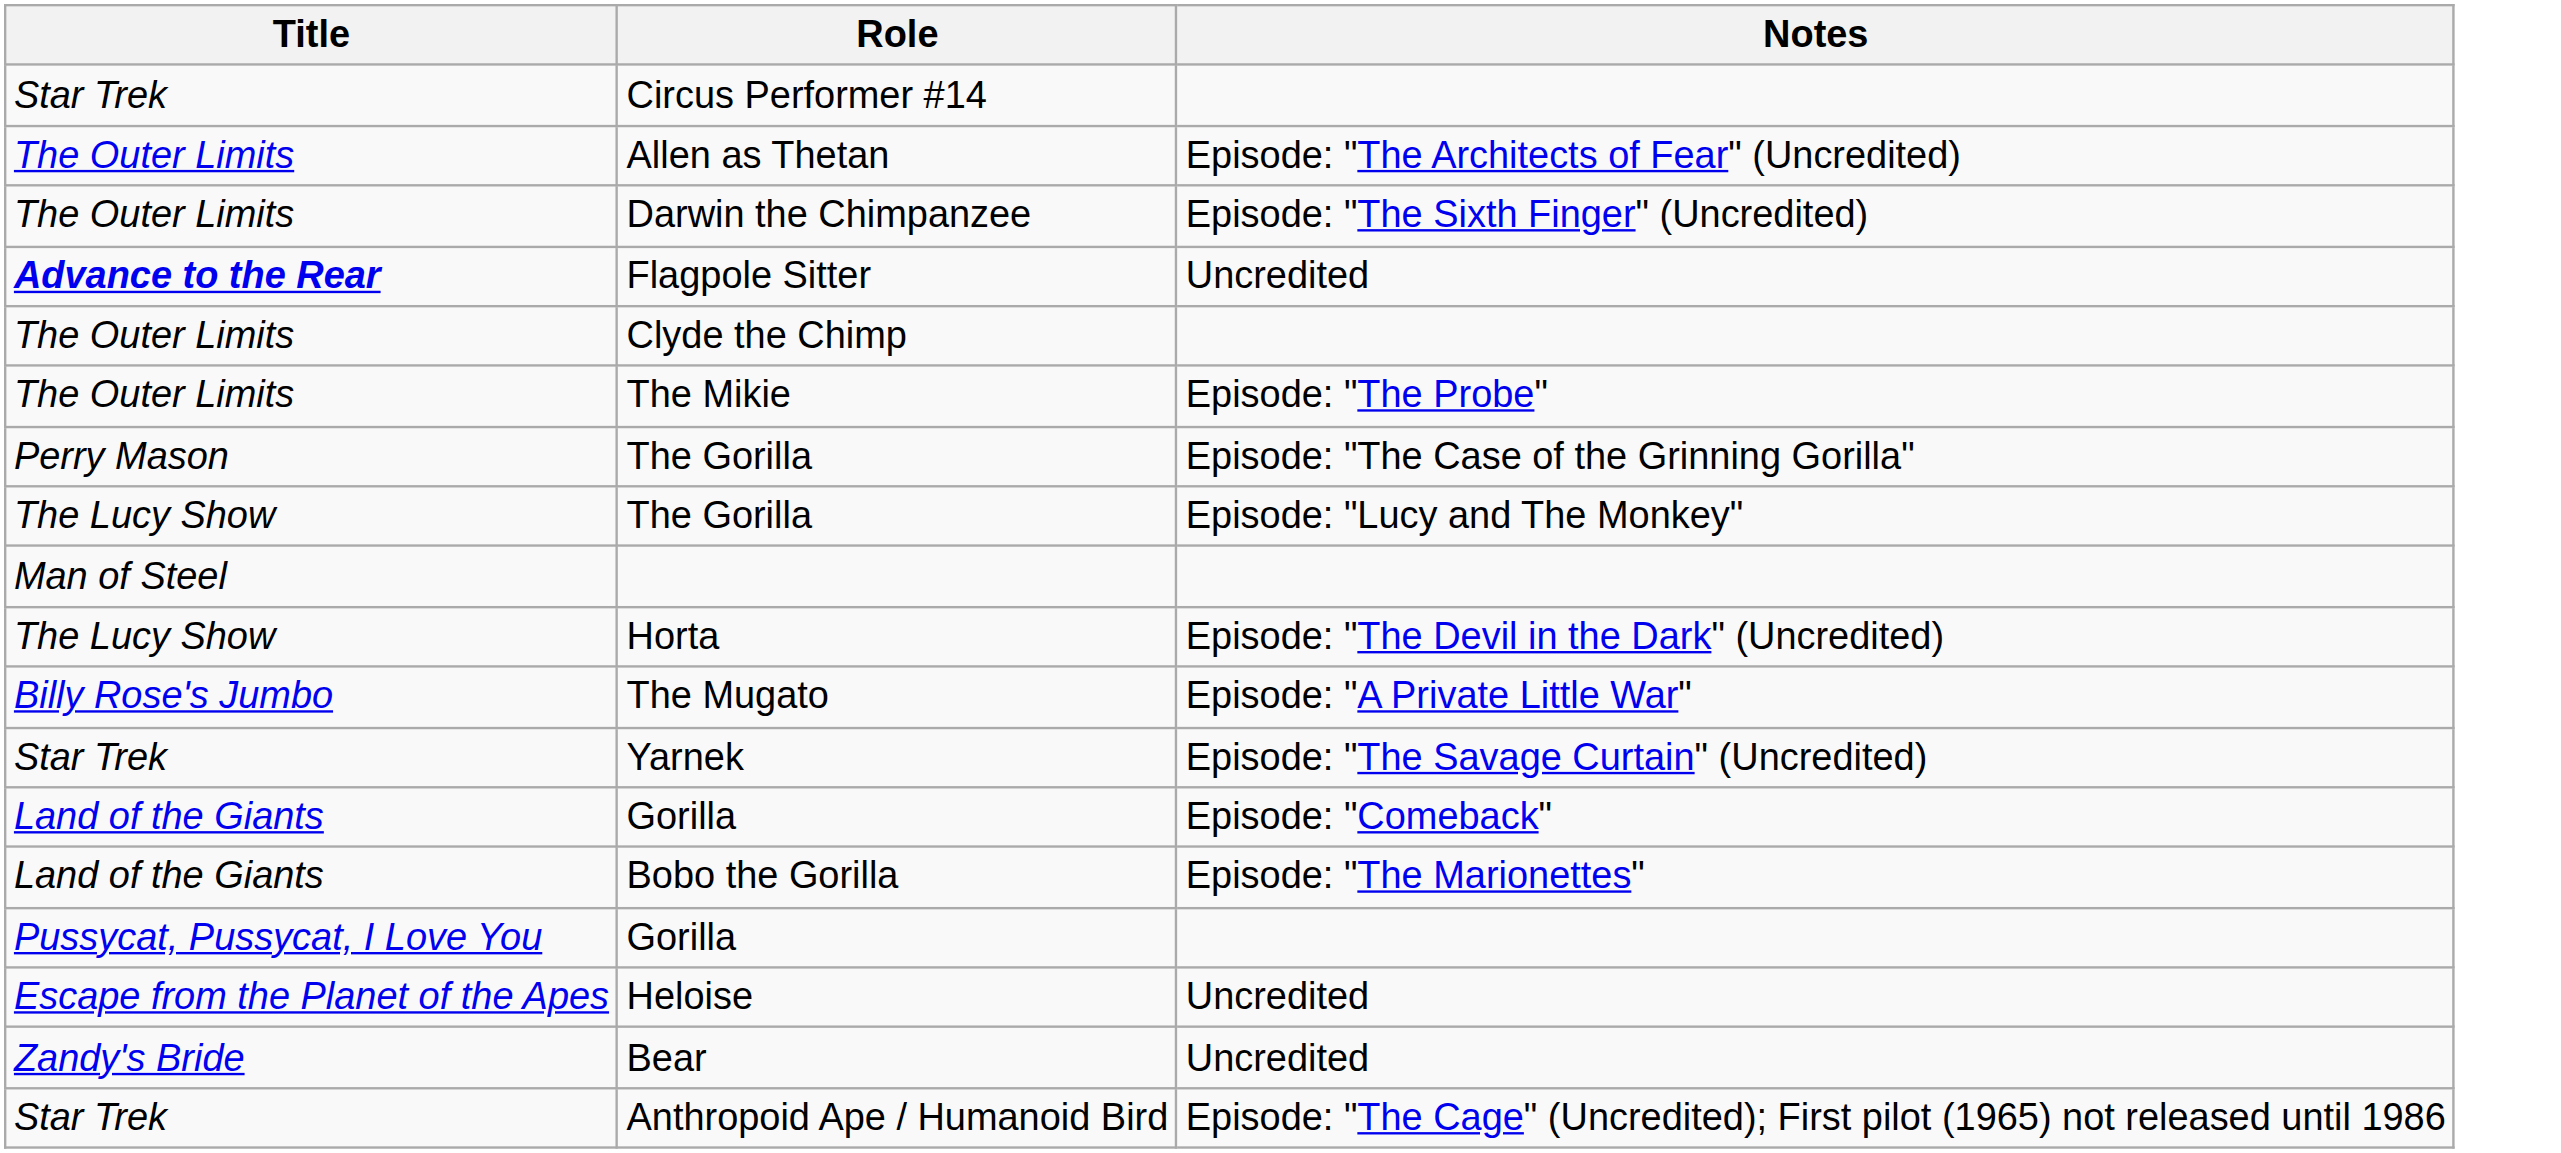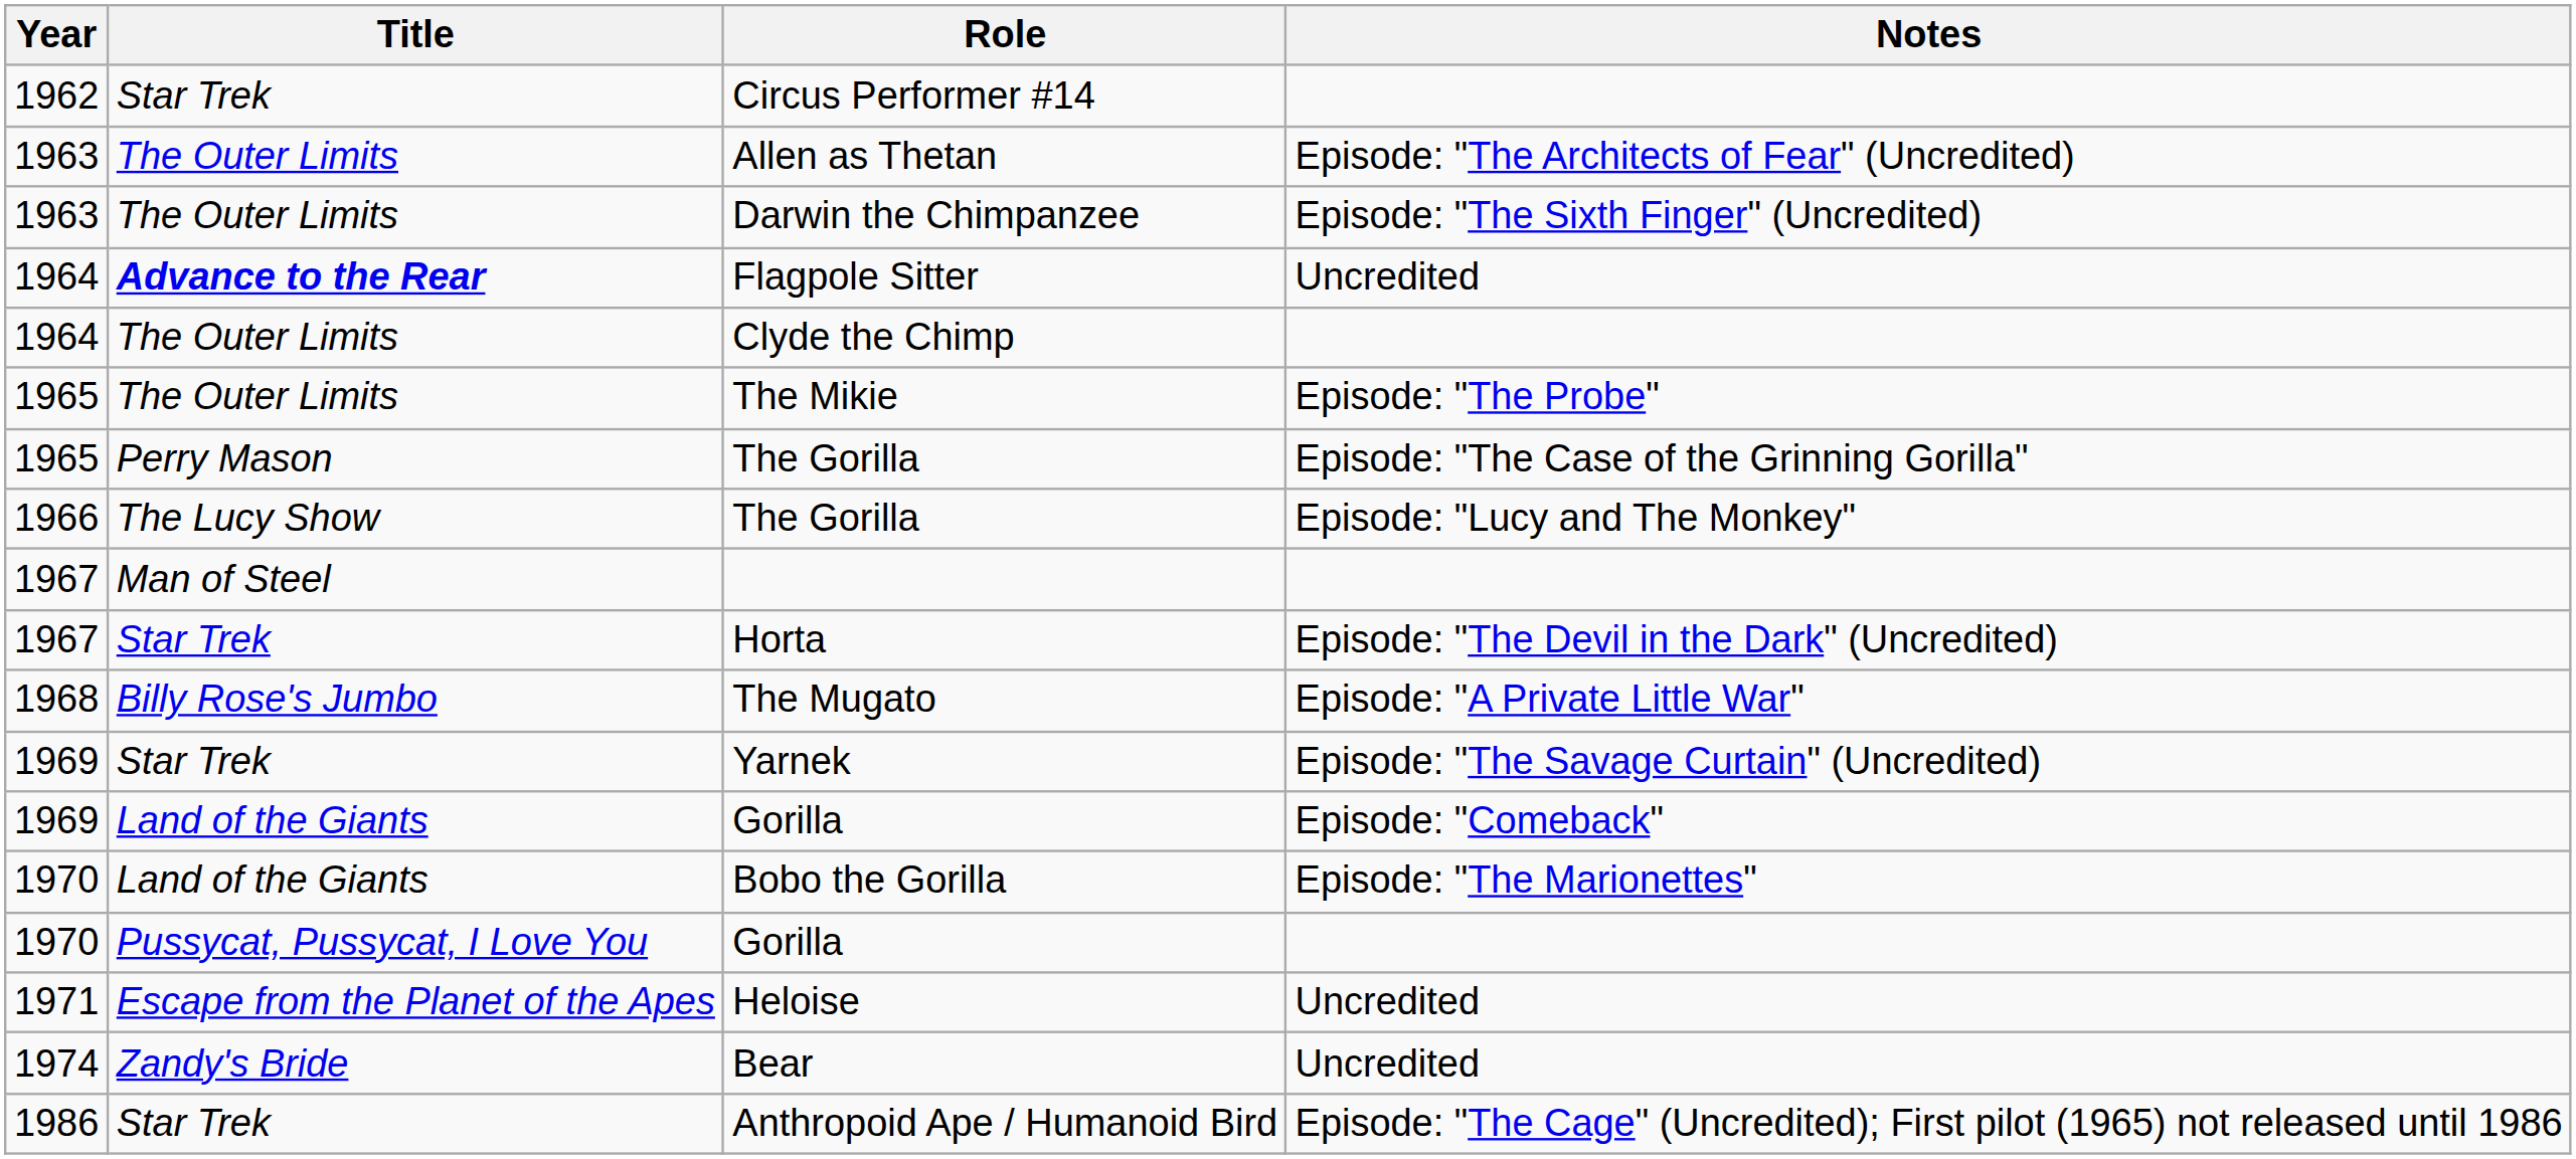+ column: Year | 1962 | 1963 | 1963 | 1964 | 1964 | 1965 | 1965 | 1966 | 1967 | 1967 | 1968 | 1969 | 1969 | 1970 | 1970 | 1971 | 1974 | 1986
Horta | Title: The Lucy Show -> Star Trek
